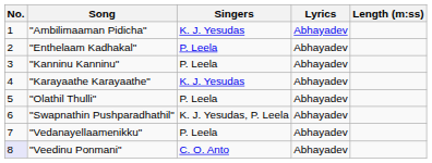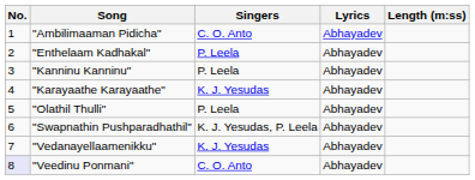"Ambilimaaman Pidicha" | Singers: K. J. Yesudas -> C. O. Anto
"Vedanayellaamenikku" | Singers: P. Leela -> K. J. Yesudas
